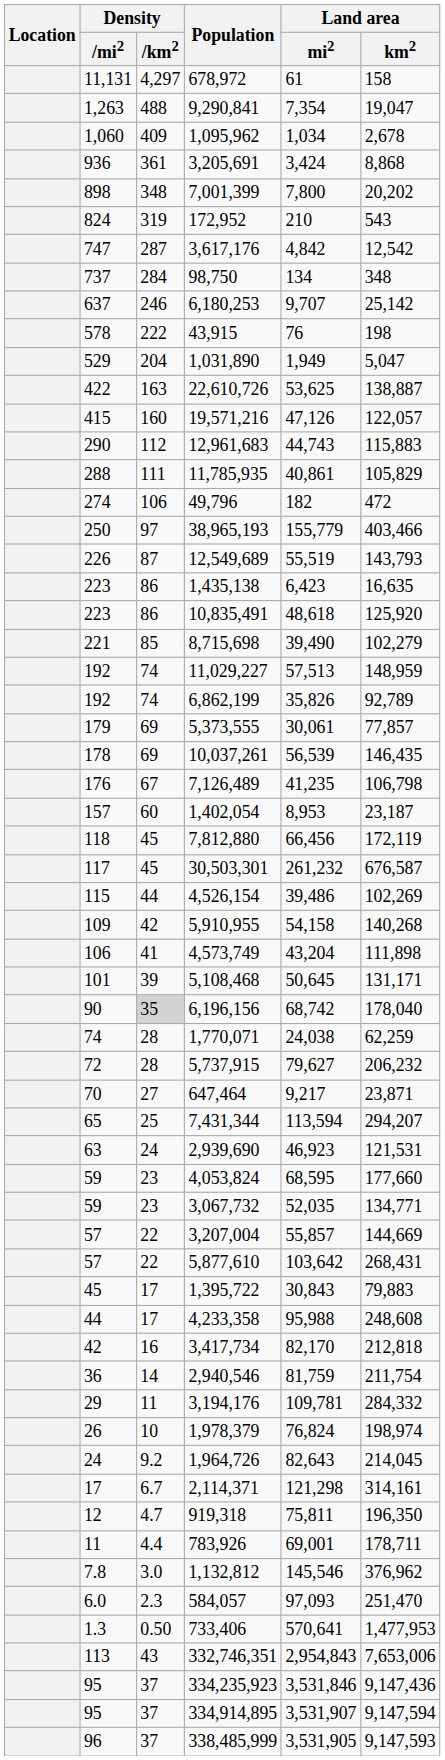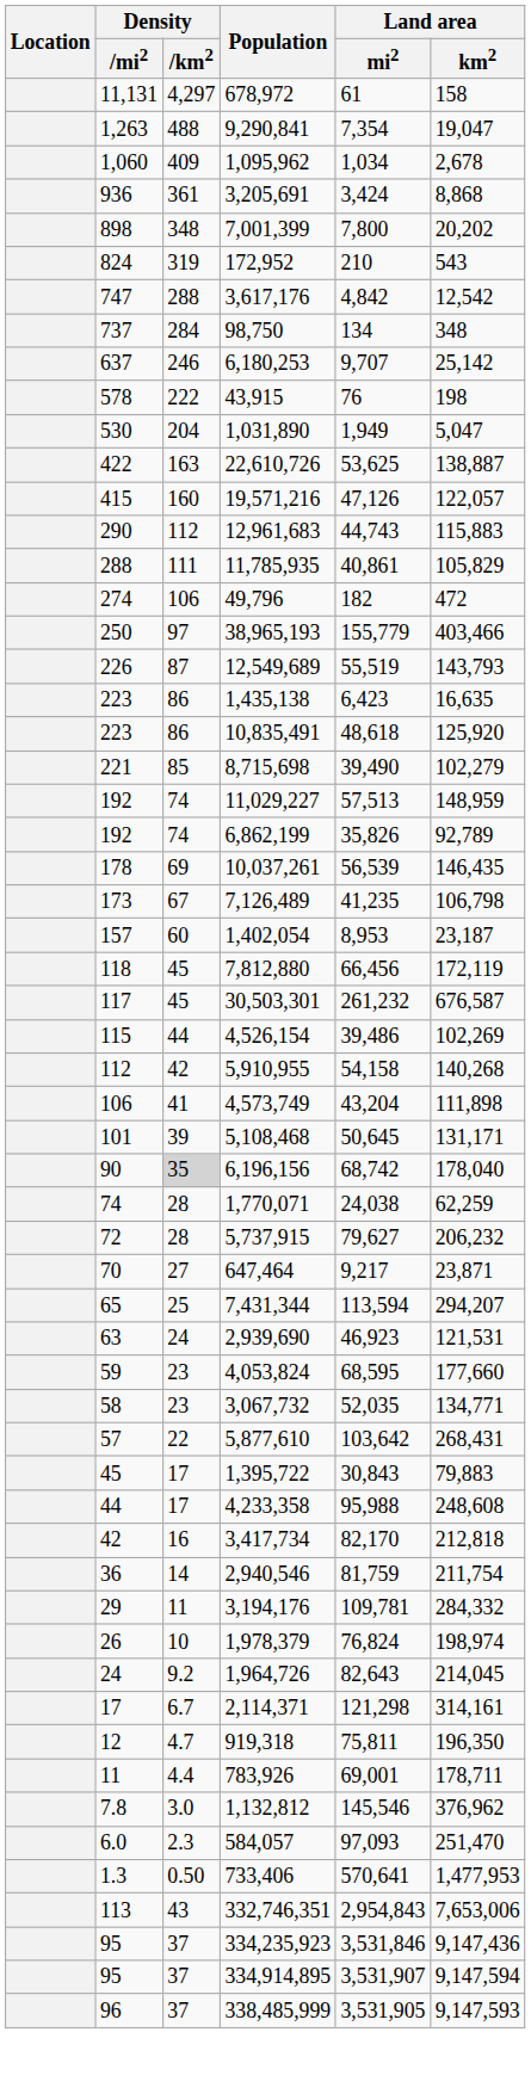3,617,176 | Density / km2: 287 -> 288
1,031,890 | Density / mi2: 529 -> 530
- row: 179 | 69 | 5,373,555 | 30,061 | 77,857
7,126,489 | Density / mi2: 176 -> 173
5,910,955 | Density / mi2: 109 -> 112
3,067,732 | Density / mi2: 59 -> 58
- row: 57 | 22 | 3,207,004 | 55,857 | 144,669
